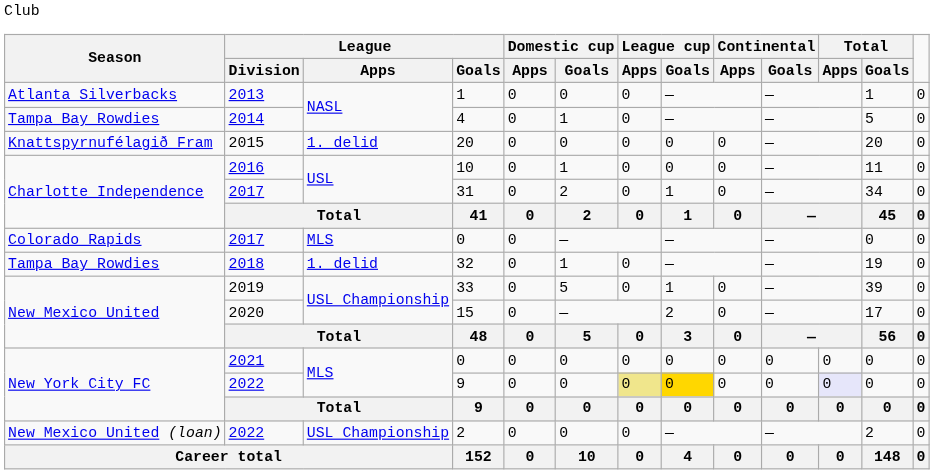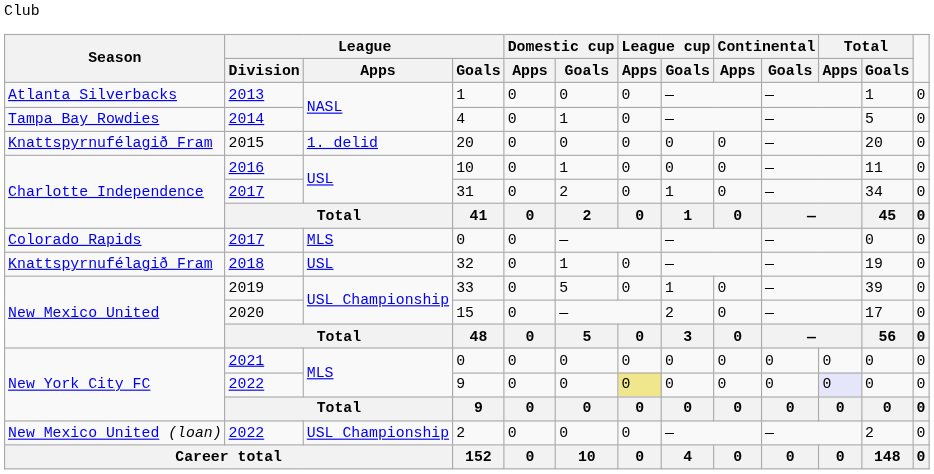32 | Club: Tampa Bay Rowdies -> Knattspyrnufélagið Fram
32 | League / Division: 1. delid -> USL
2022 / 9 | League cup / Apps: gold background -> no background
